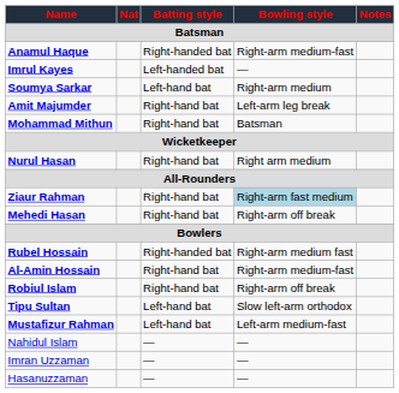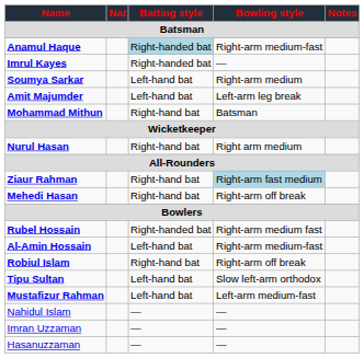Anamul Haque | Batting style: no background -> lightblue background
Imrul Kayes | Batting style: Left-handed bat -> Right-handed bat
Amit Majumder | Batting style: Right-hand bat -> Left-hand bat
Al-Amin Hossain | Batting style: Right-hand bat -> Left-hand bat
